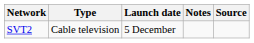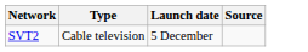- column: Notes
